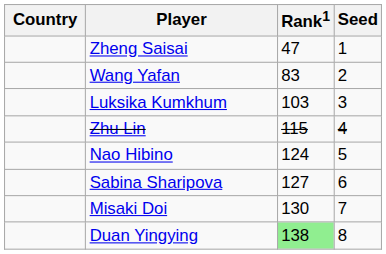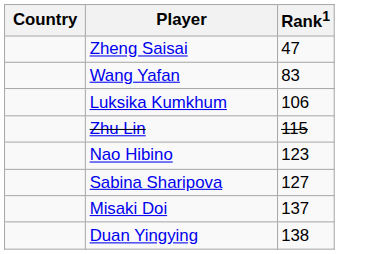- column: Seed | 1 | 2 | 3 | 4 | 5 | 6 | 7 | 8
Luksika Kumkhum | Rank1: 103 -> 106
Nao Hibino | Rank1: 124 -> 123
Misaki Doi | Rank1: 130 -> 137
Duan Yingying | Rank1: lightgreen background -> no background
